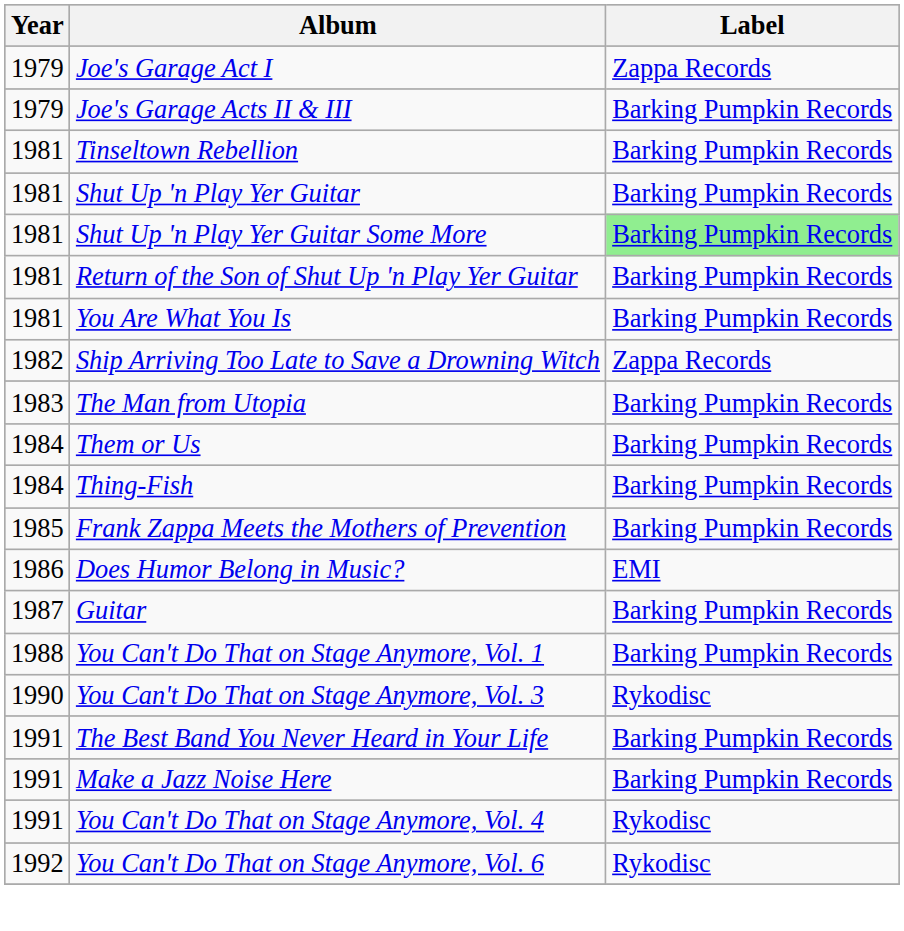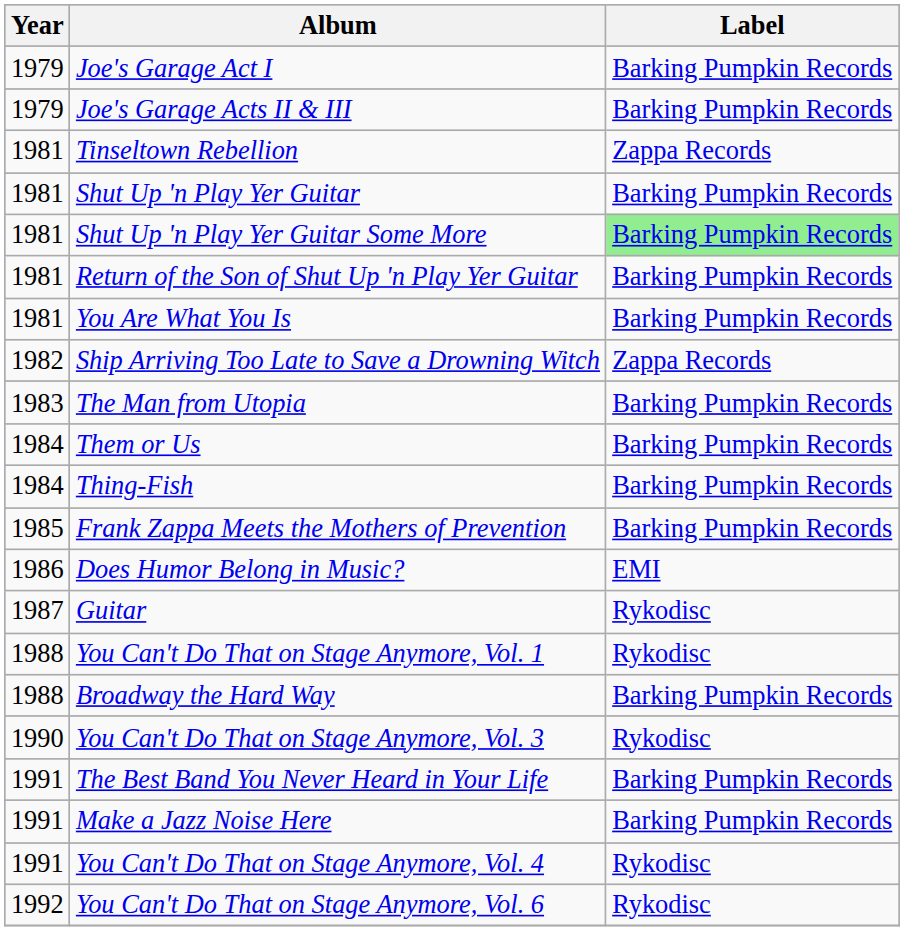Joe's Garage Act I | Label: Zappa Records -> Barking Pumpkin Records
Tinseltown Rebellion | Label: Barking Pumpkin Records -> Zappa Records
Guitar | Label: Barking Pumpkin Records -> Rykodisc
You Can't Do That on Stage Anymore, Vol. 1 | Label: Barking Pumpkin Records -> Rykodisc
+ row: 1988 | Broadway the Hard Way | Barking Pumpkin Records
